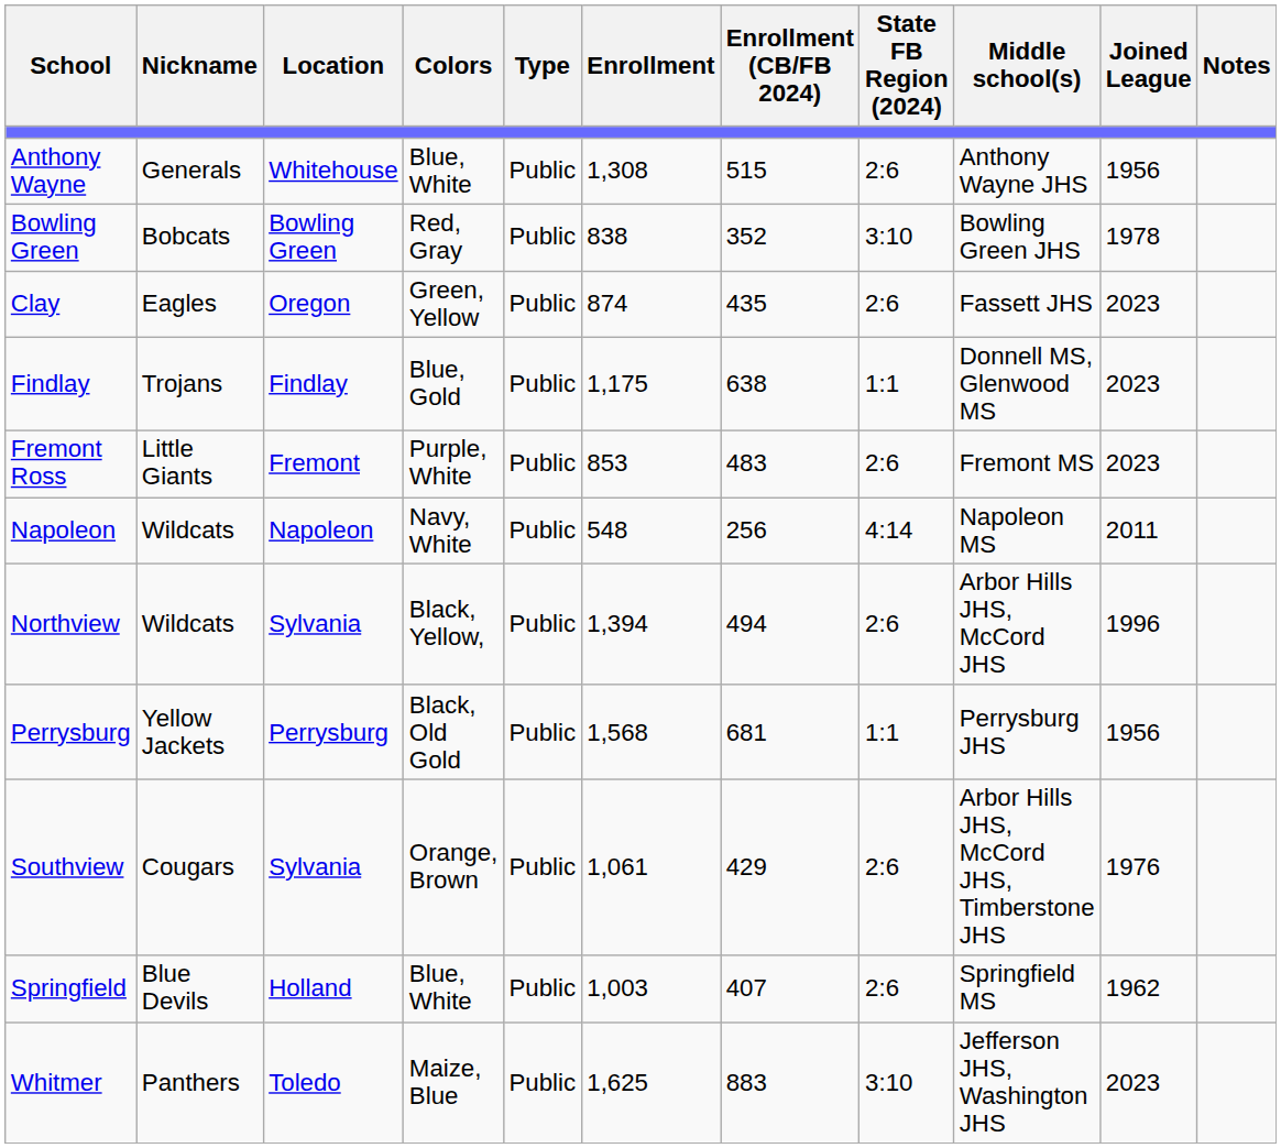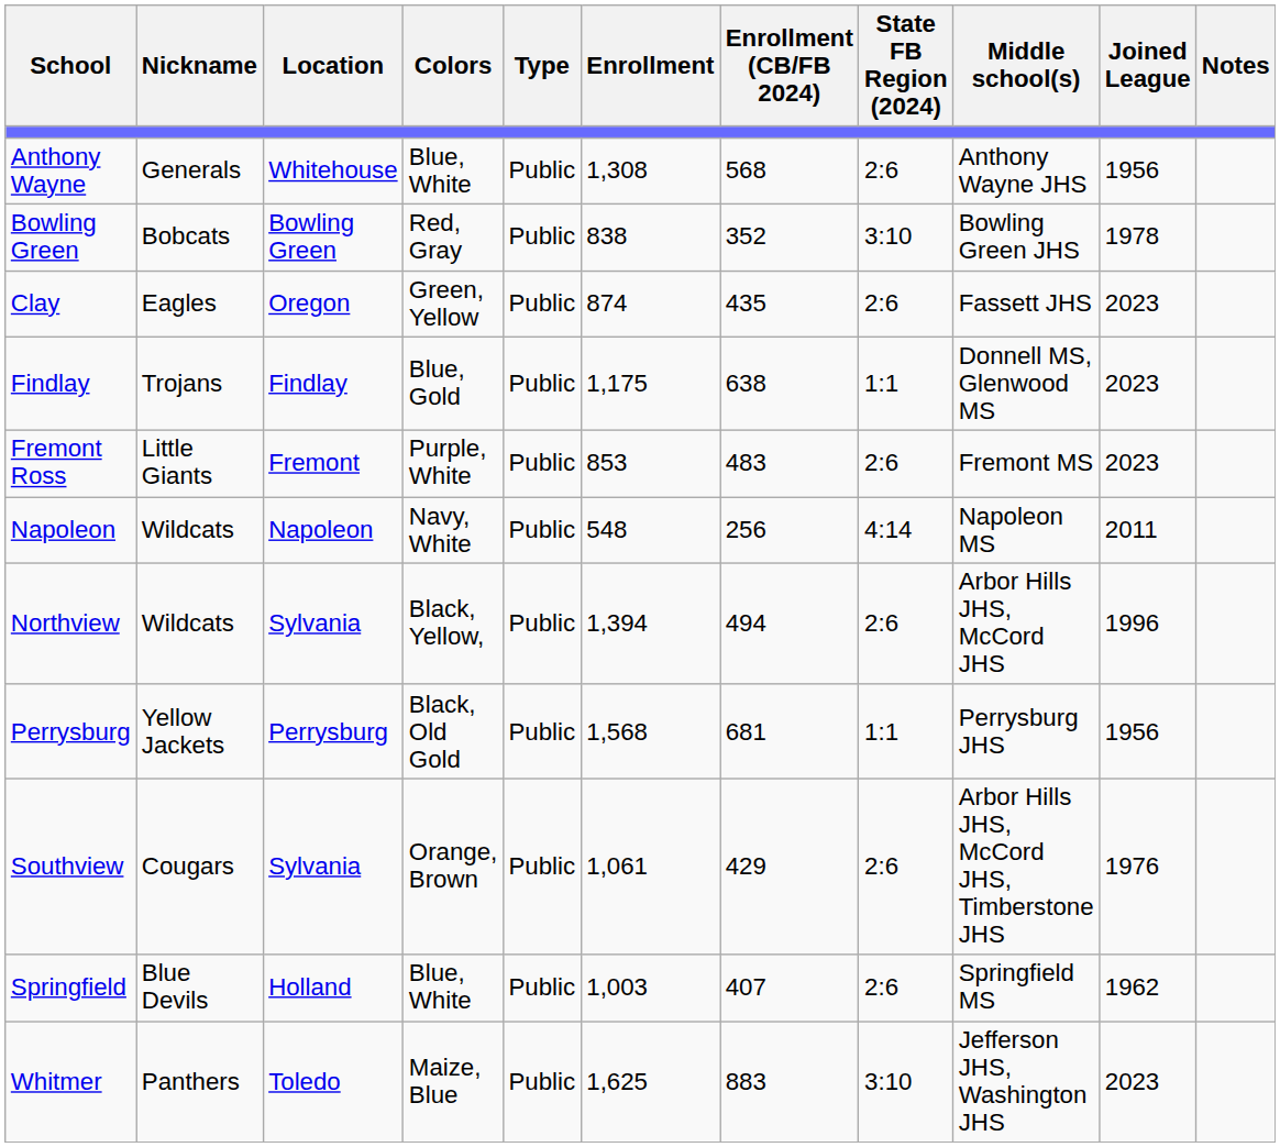Anthony Wayne | Enrollment (CB/FB 2024): 515 -> 568
